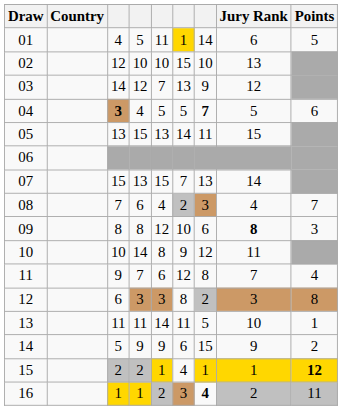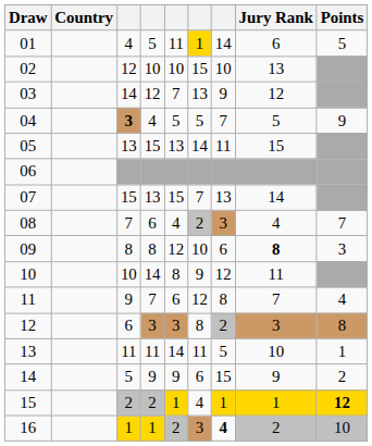04 | column 7: bold -> normal
04 | Points: 6 -> 9
16 | Points: 11 -> 10
